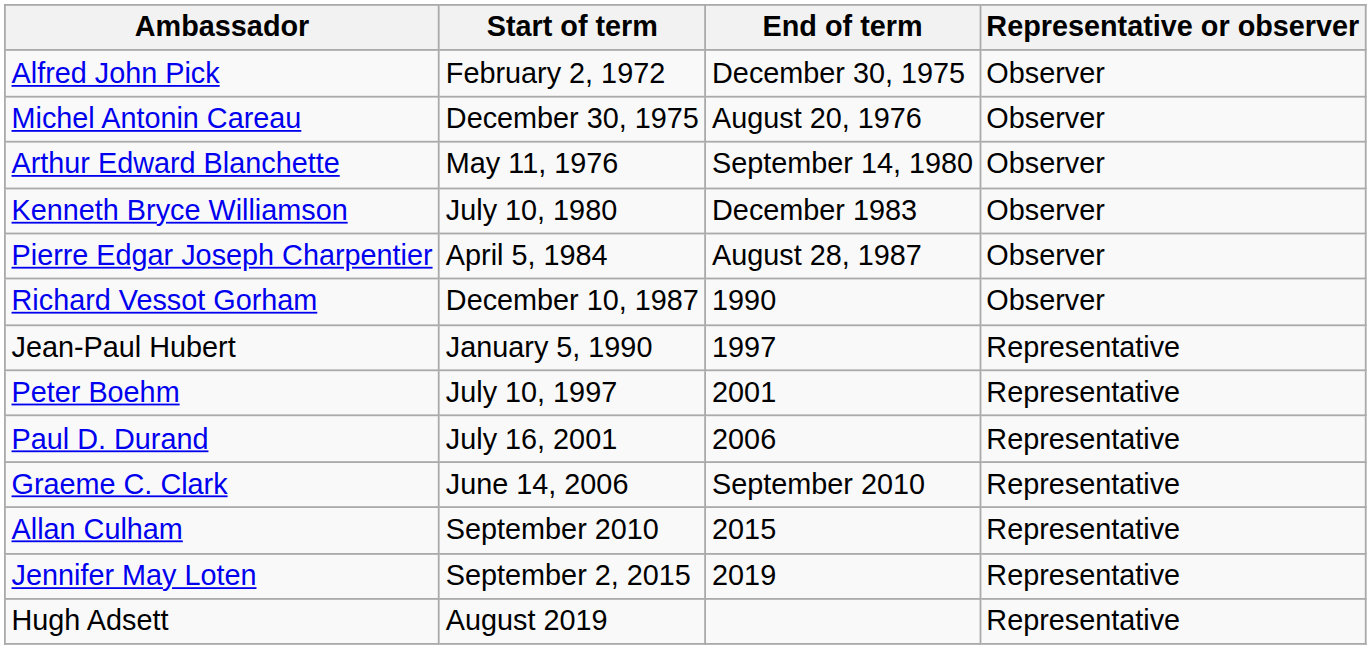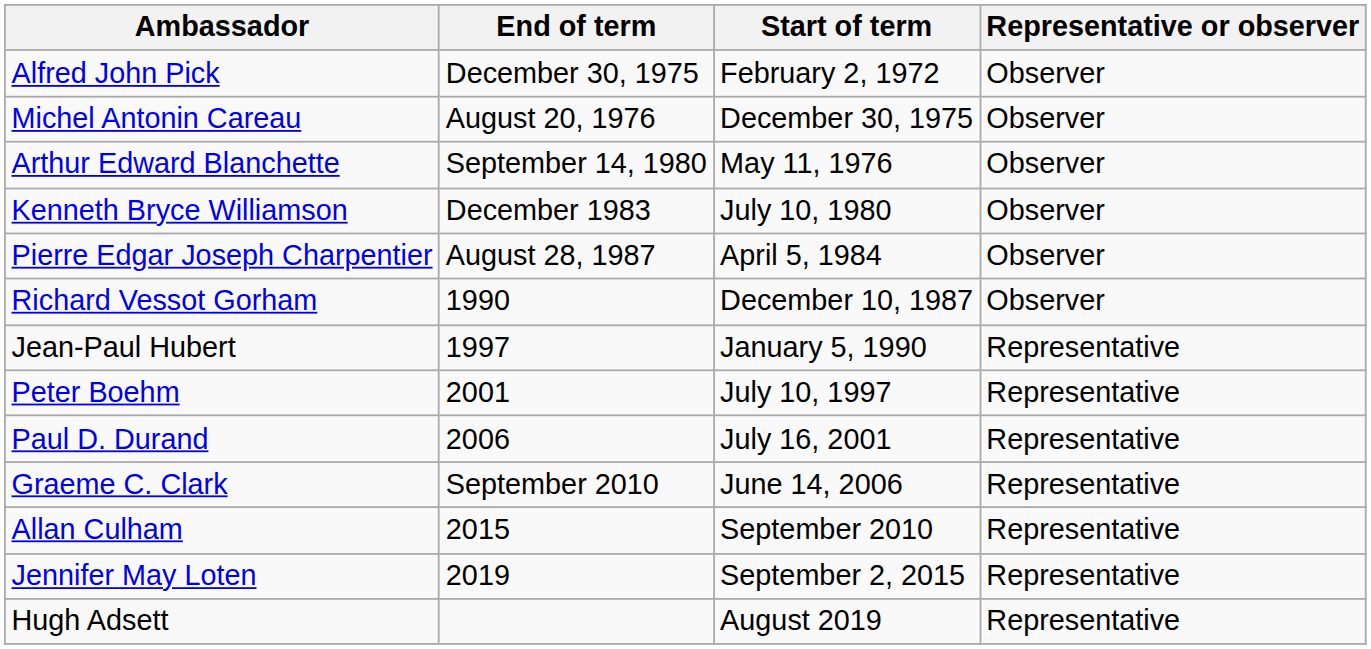columns swapped: Start of term <-> End of term
